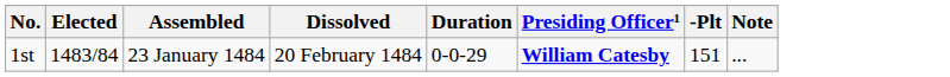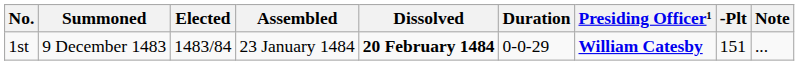+ column: Summoned | 9 December 1483
1st | Dissolved: normal -> bold
